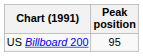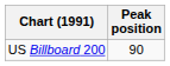US Billboard 200 | Peak position: 95 -> 90
